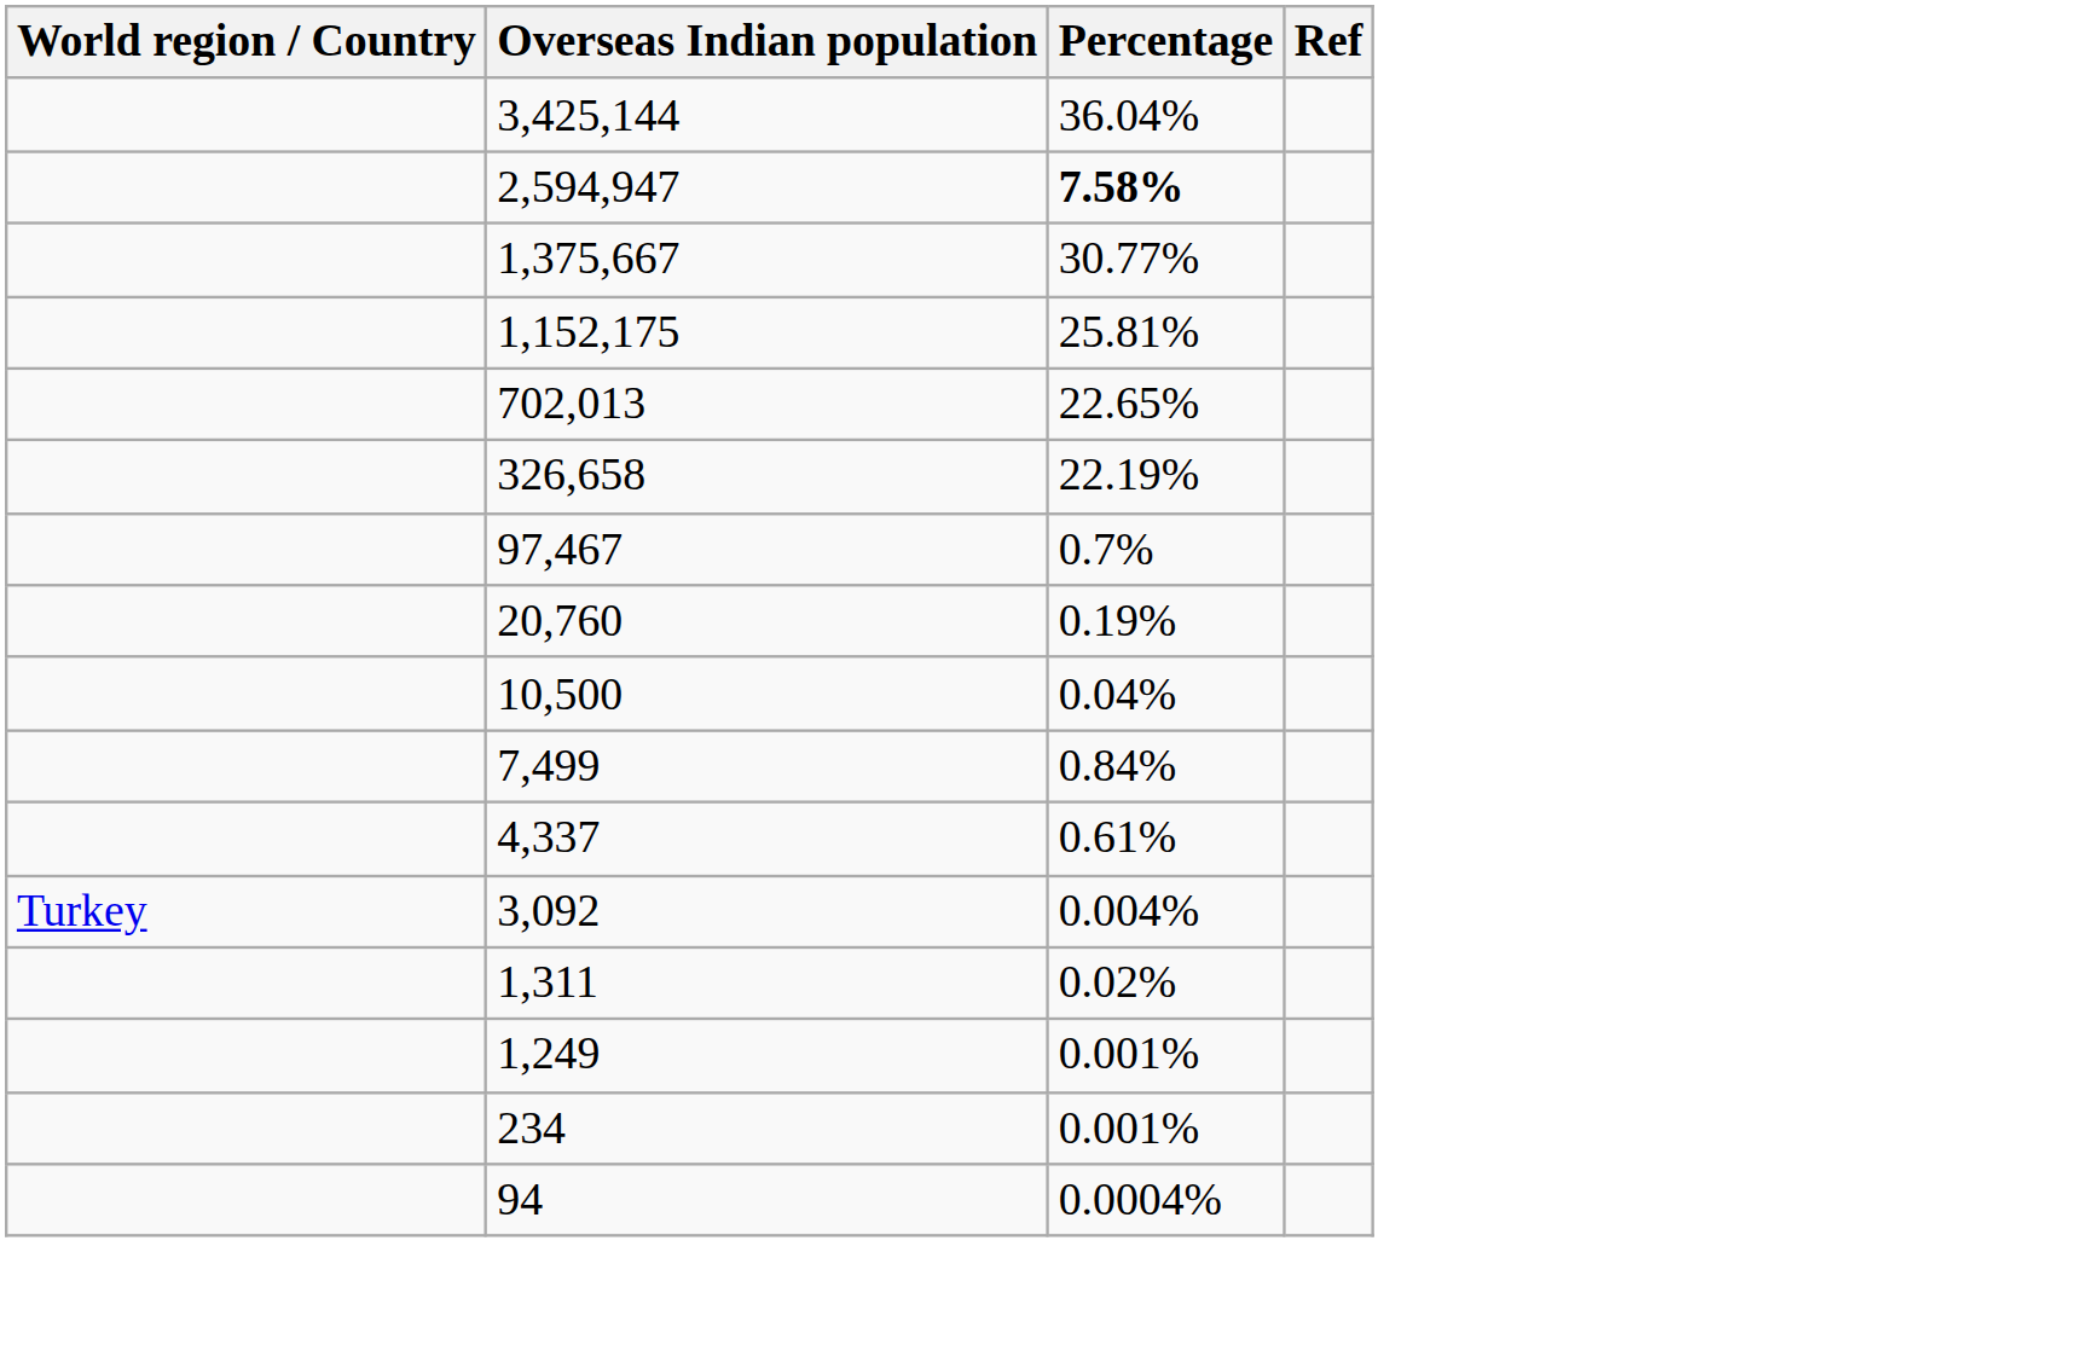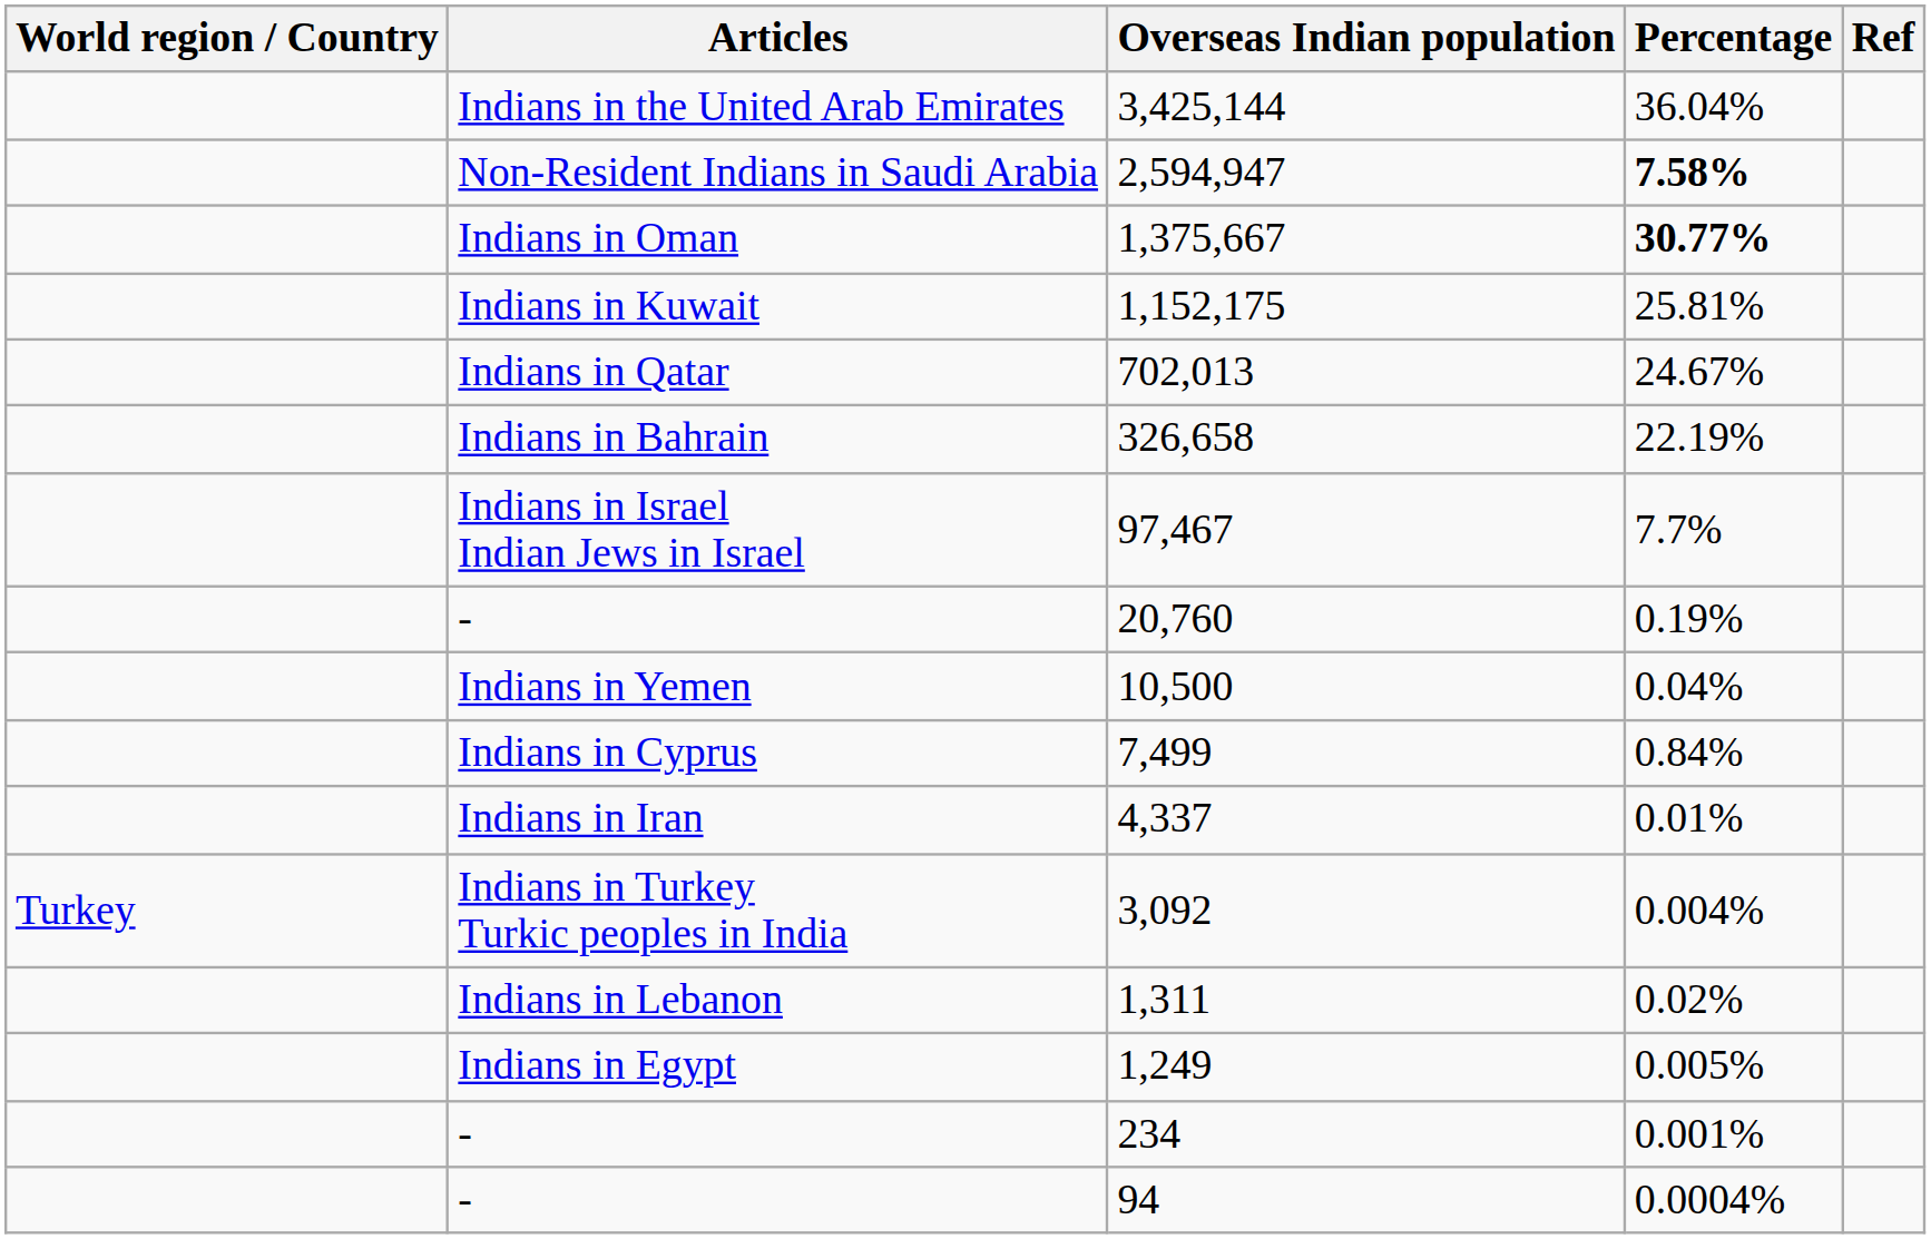+ column: Articles | Indians in the United Arab Emirates | Non-Resident Indians in Saudi Arabia | Indians in Oman | Indians in Kuwait | Indians in Qatar | Indians in Bahrain | Indians in Israel Indian Jews in Israel | - | Indians in Yemen | Indians in Cyprus | Indians in Iran | Indians in Turkey Turkic peoples in India | Indians in Lebanon | Indians in Egypt | - | -
1,375,667 | Percentage: normal -> bold
702,013 | Percentage: 22.65% -> 24.67%
97,467 | Percentage: 0.7% -> 7.7%
4,337 | Percentage: 0.61% -> 0.01%
1,249 | Percentage: 0.001% -> 0.005%
